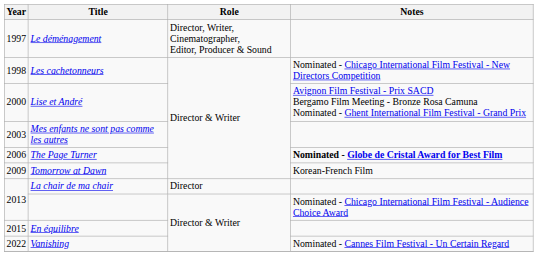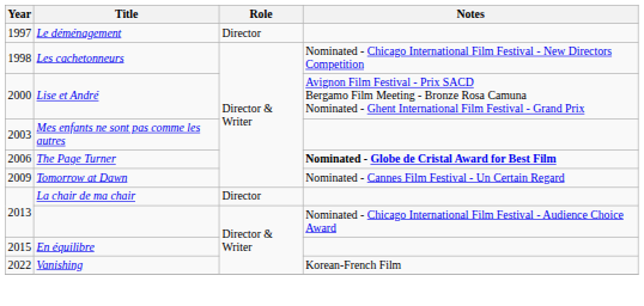Le déménagement | Role: Director, Writer, Cinematographer, Editor, Producer & Sound -> Director
Tomorrow at Dawn | Notes: Korean-French Film -> Nominated - Cannes Film Festival - Un Certain Regard
Vanishing | Notes: Nominated - Cannes Film Festival - Un Certain Regard -> Korean-French Film
